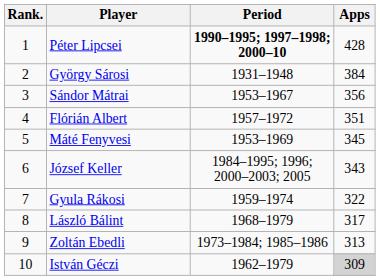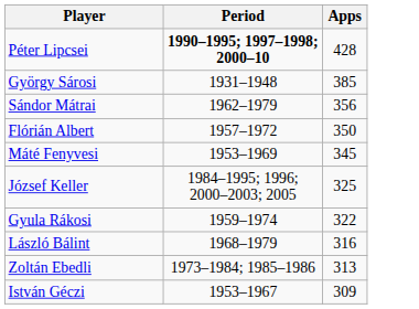- column: Rank. | 1 | 2 | 3 | 4 | 5 | 6 | 7 | 8 | 9 | 10
György Sárosi | Apps: 384 -> 385
Sándor Mátrai | Period: 1953–1967 -> 1962–1979
Flórián Albert | Apps: 351 -> 350
József Keller | Apps: 343 -> 325
László Bálint | Apps: 317 -> 316
István Géczi | Period: 1962–1979 -> 1953–1967
István Géczi | Apps: lightgrey background -> no background
